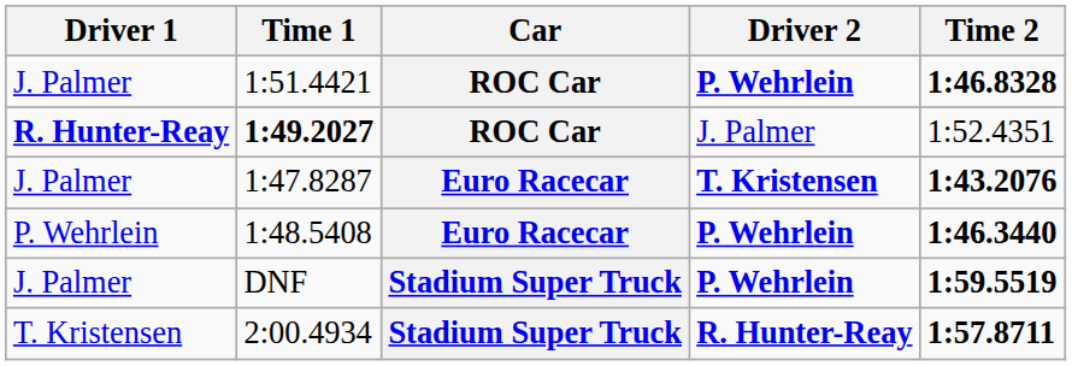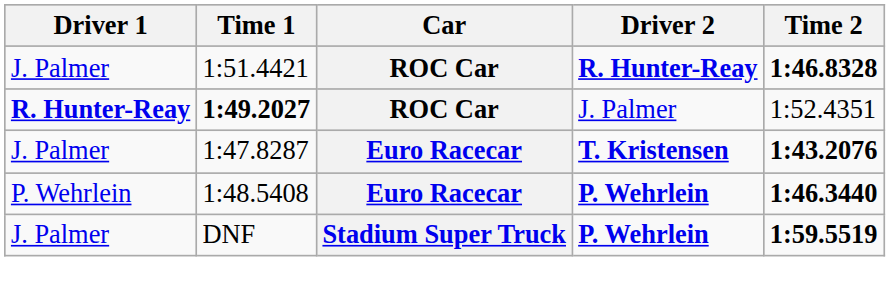1:51.4421 | Driver 2: P. Wehrlein -> R. Hunter-Reay
- row: T. Kristensen | 2:00.4934 | Stadium Super Truck | R. Hunter-Reay | 1:57.8711
